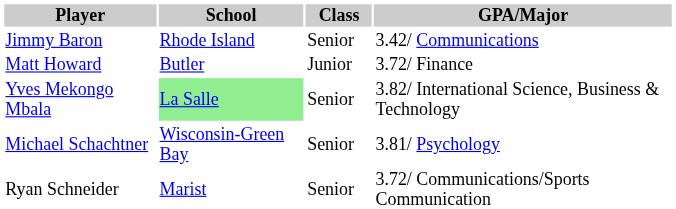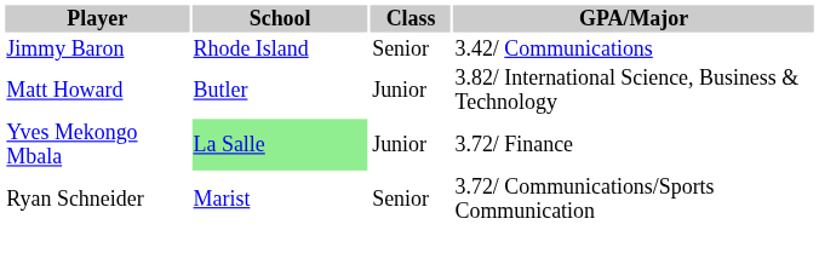Matt Howard | GPA/Major: 3.72/ Finance -> 3.82/ International Science, Business & Technology
Yves Mekongo Mbala | Class: Senior -> Junior
Yves Mekongo Mbala | GPA/Major: 3.82/ International Science, Business & Technology -> 3.72/ Finance
- row: Michael Schachtner | Wisconsin-Green Bay | Senior | 3.81/ Psychology
